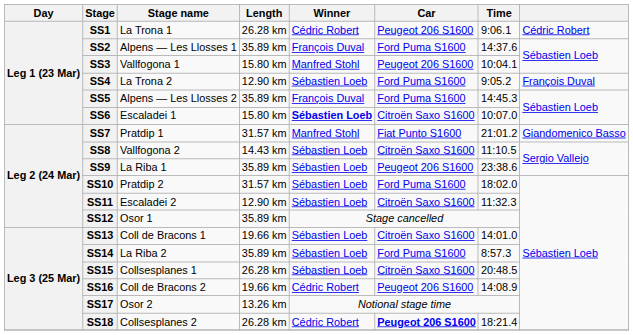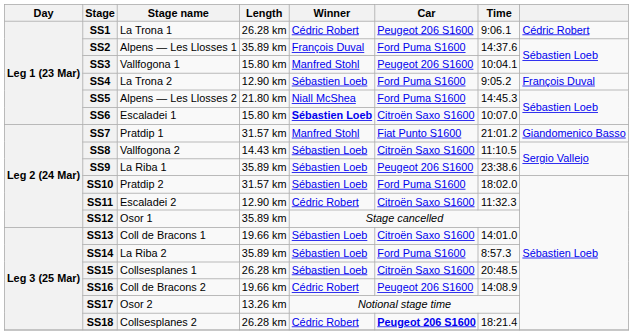SS5 | Length: 35.89 km -> 21.80 km
SS5 | Winner: François Duval -> Niall McShea
SS11 | Winner: Sébastien Loeb -> Cédric Robert
